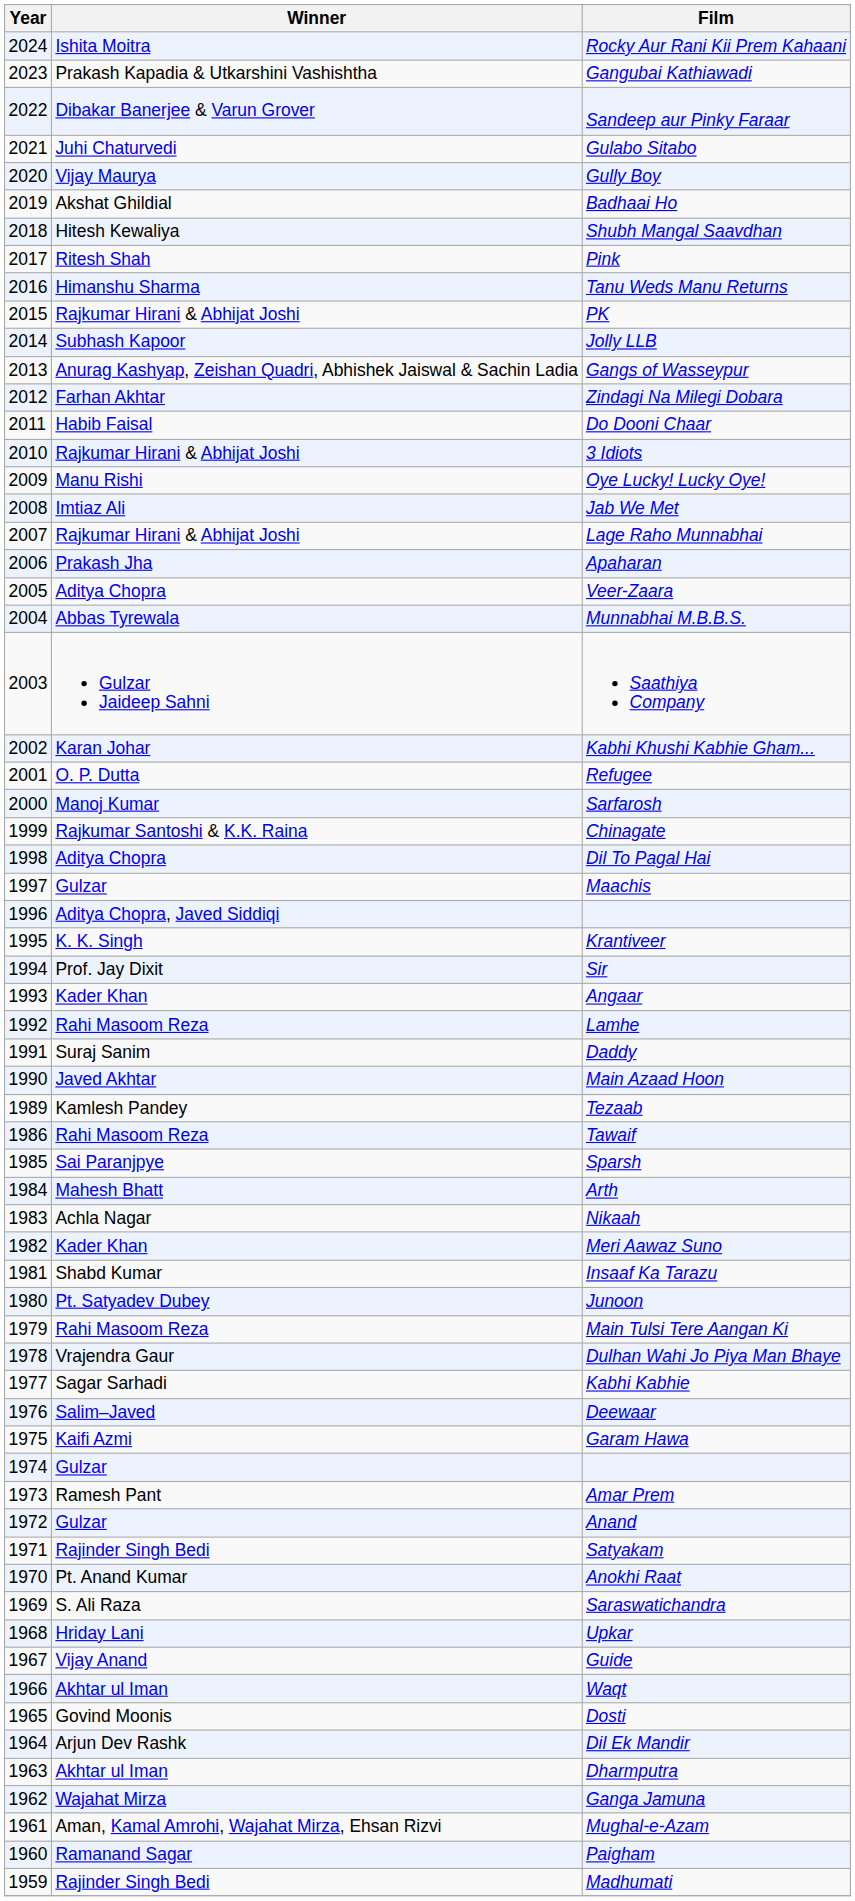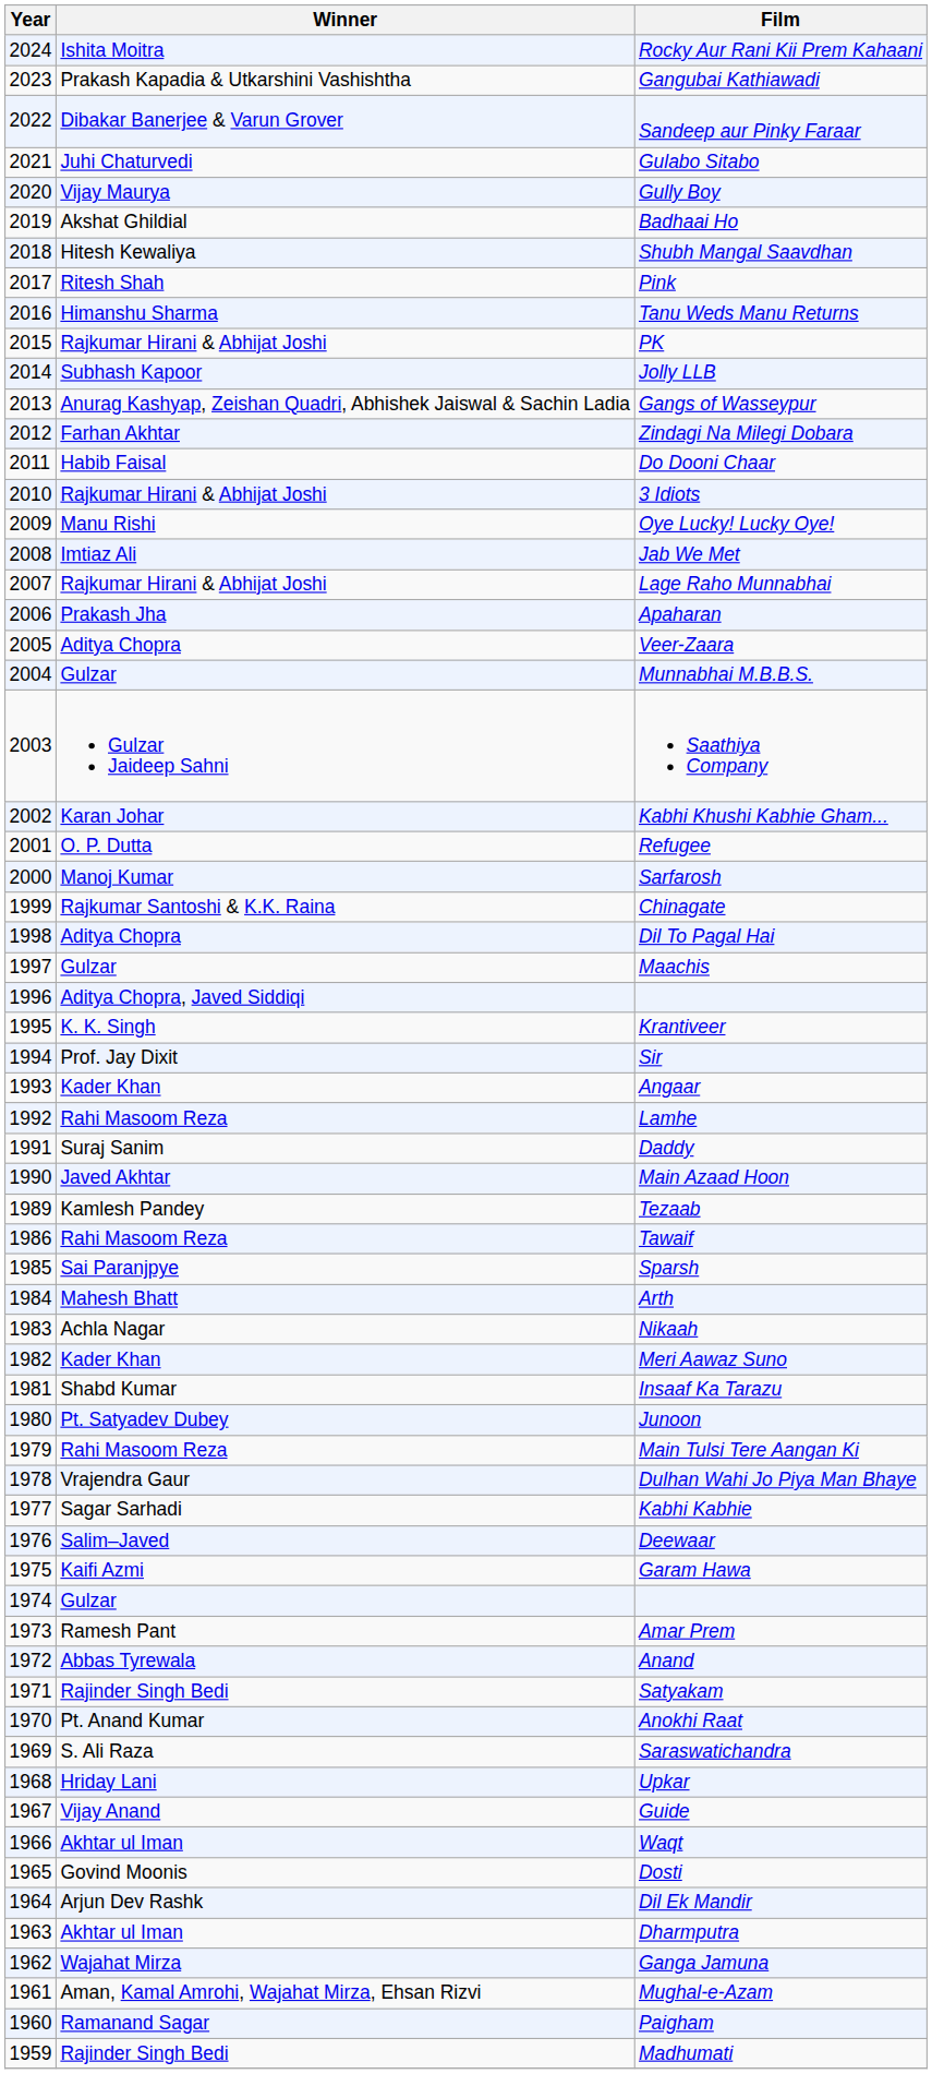Munnabhai M.B.B.S. | Winner: Abbas Tyrewala -> Gulzar
Anand | Winner: Gulzar -> Abbas Tyrewala
